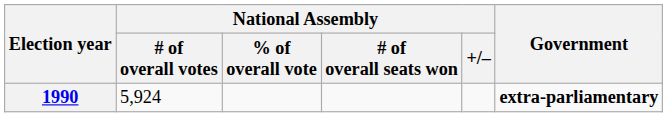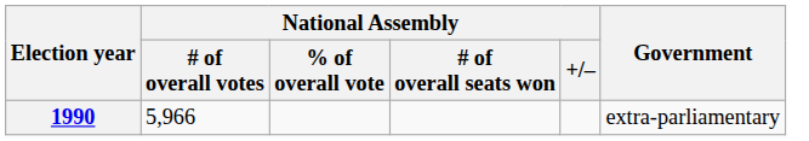1990 | National Assembly / # of overall votes: 5,924 -> 5,966
1990 | Government: bold -> normal
